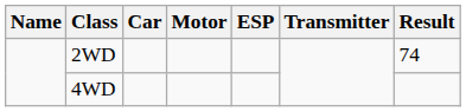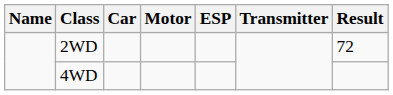2WD | Result: 74 -> 72
